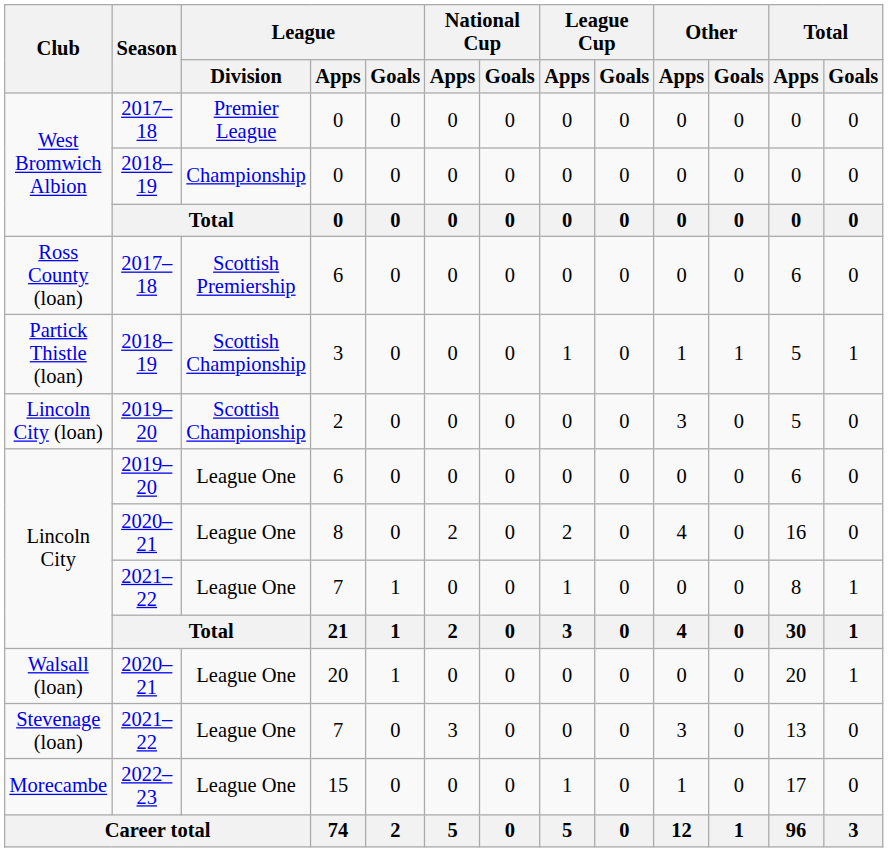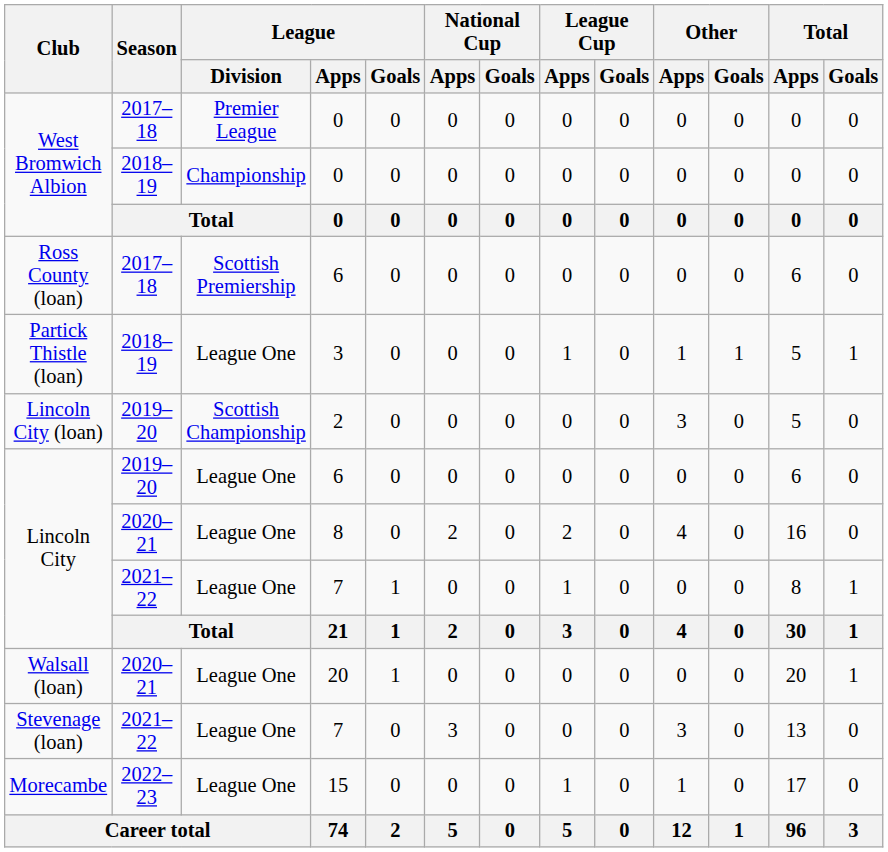Partick Thistle (loan) | League / Division: Scottish Championship -> League One
